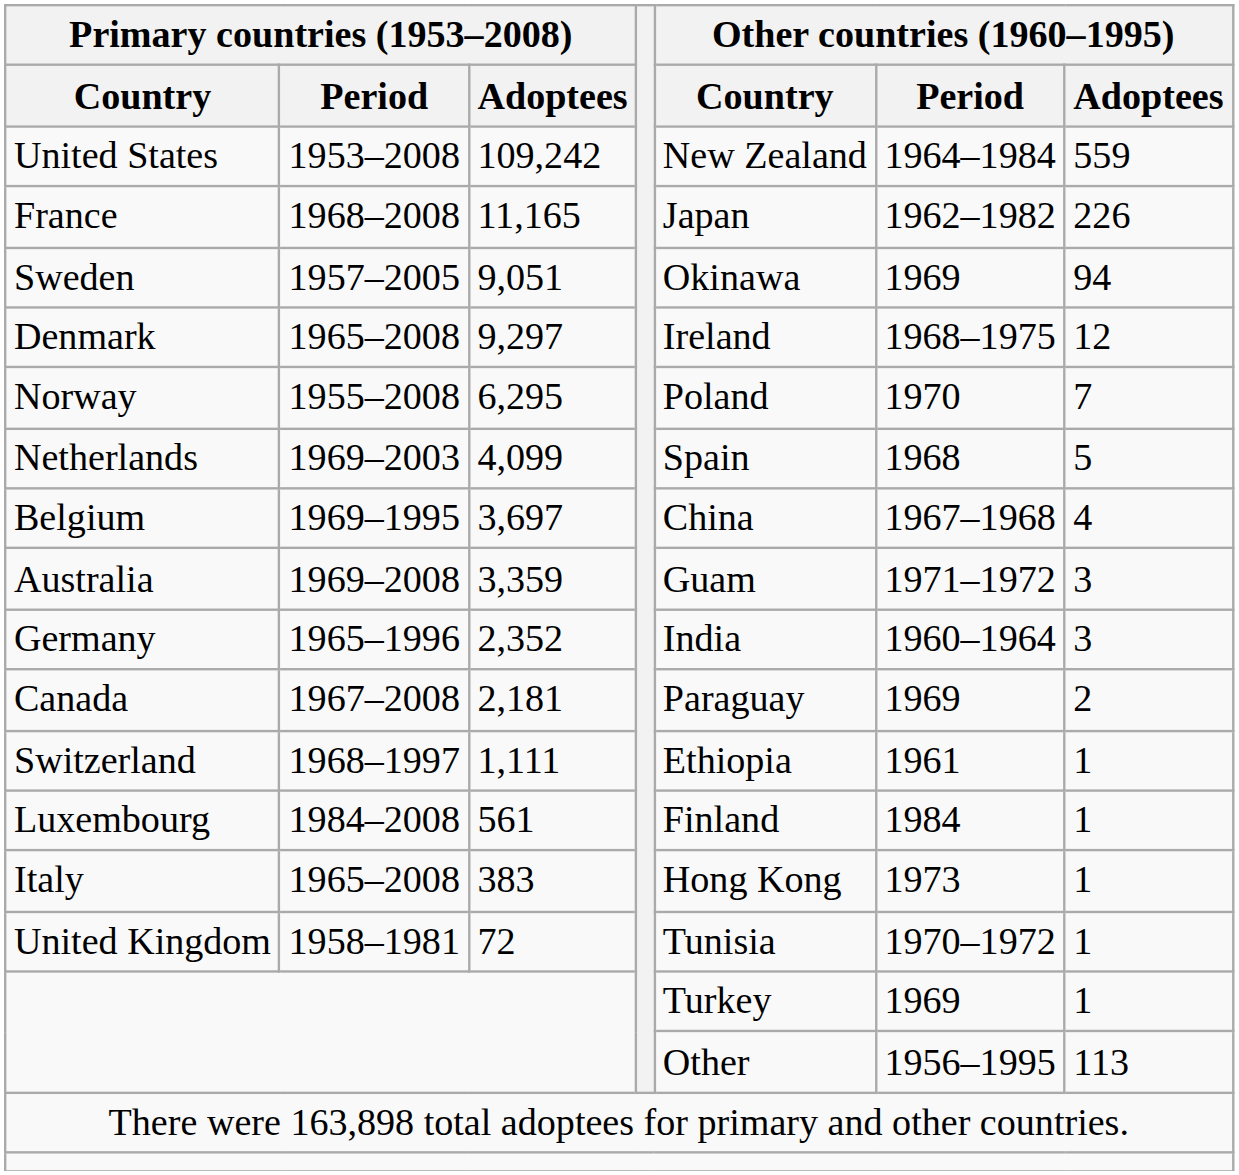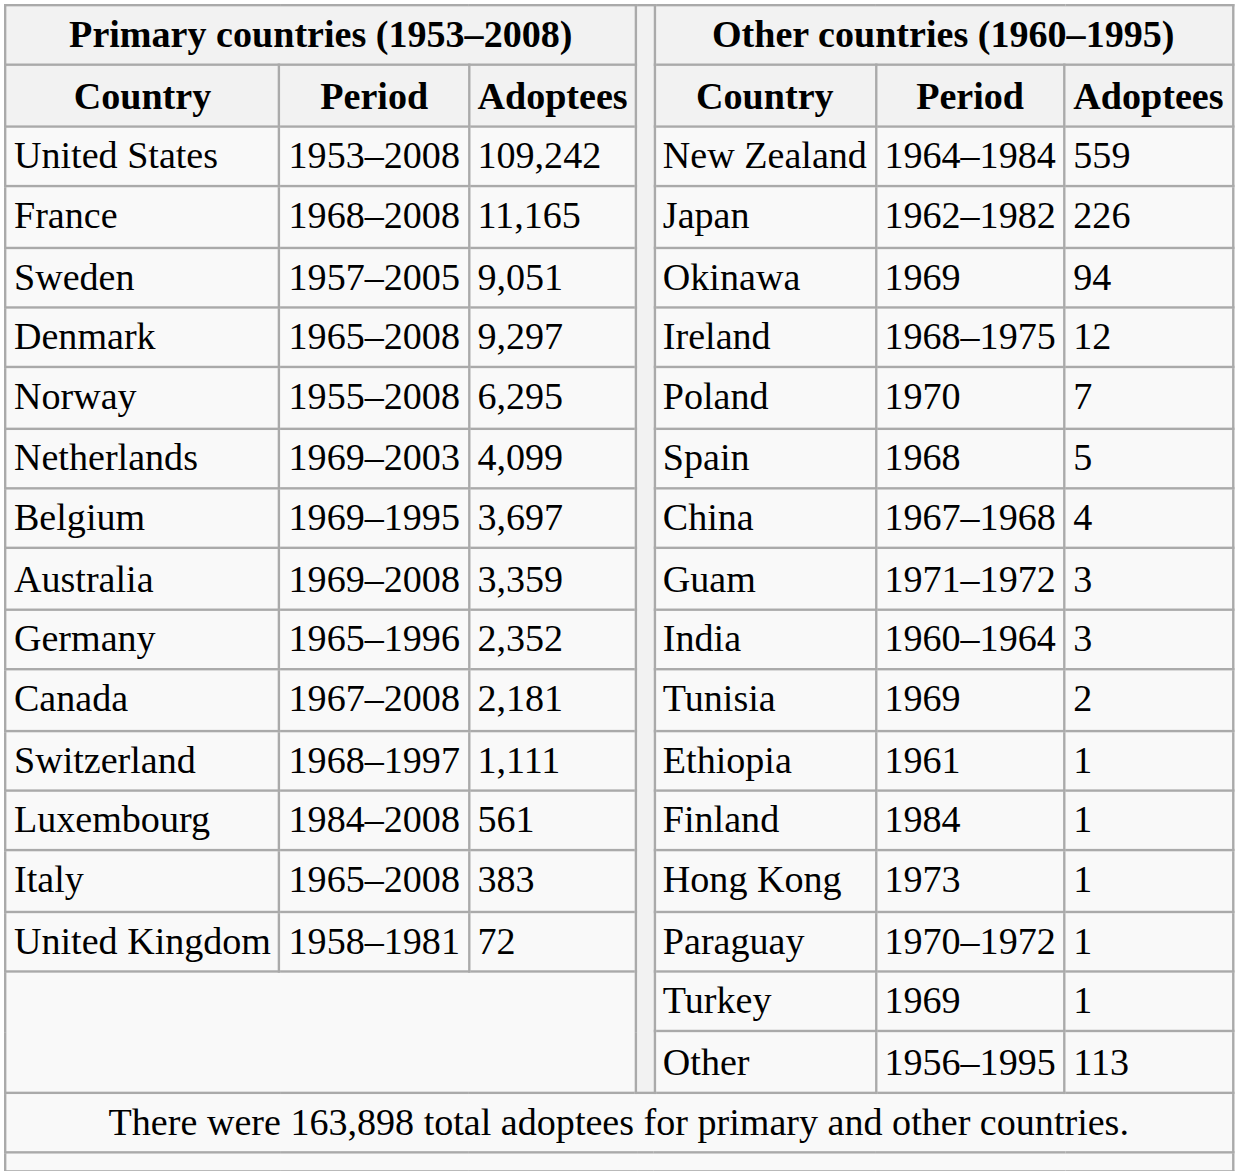Canada | Other countries (1960–1995) / Country: Paraguay -> Tunisia
United Kingdom | Other countries (1960–1995) / Country: Tunisia -> Paraguay
